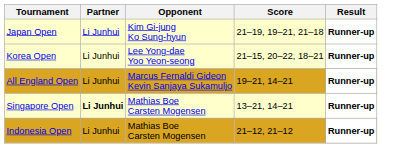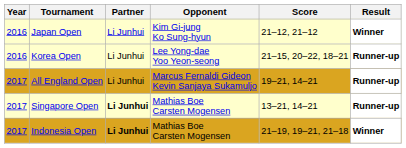+ column: Year | 2016 | 2016 | 2017 | 2017 | 2017
Japan Open | Score: 21–19, 19–21, 21–18 -> 21–12, 21–12
Japan Open | Result: Runner-up -> Winner
Indonesia Open | Partner: normal -> bold
Indonesia Open | Score: 21–12, 21–12 -> 21–19, 19–21, 21–18
Indonesia Open | Result: Runner-up -> Winner
